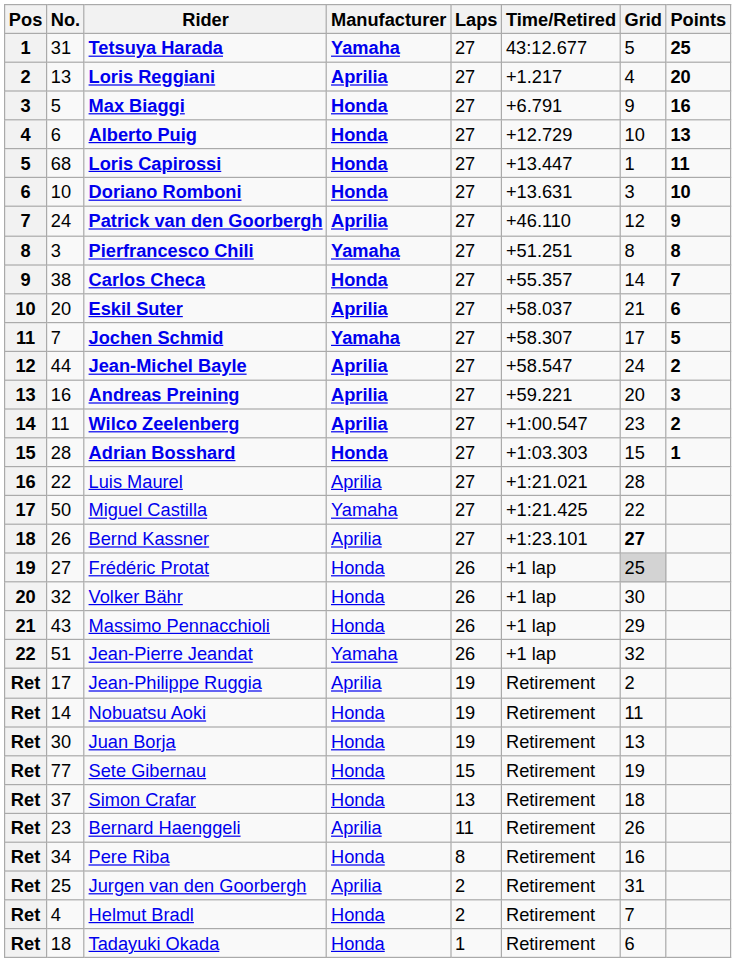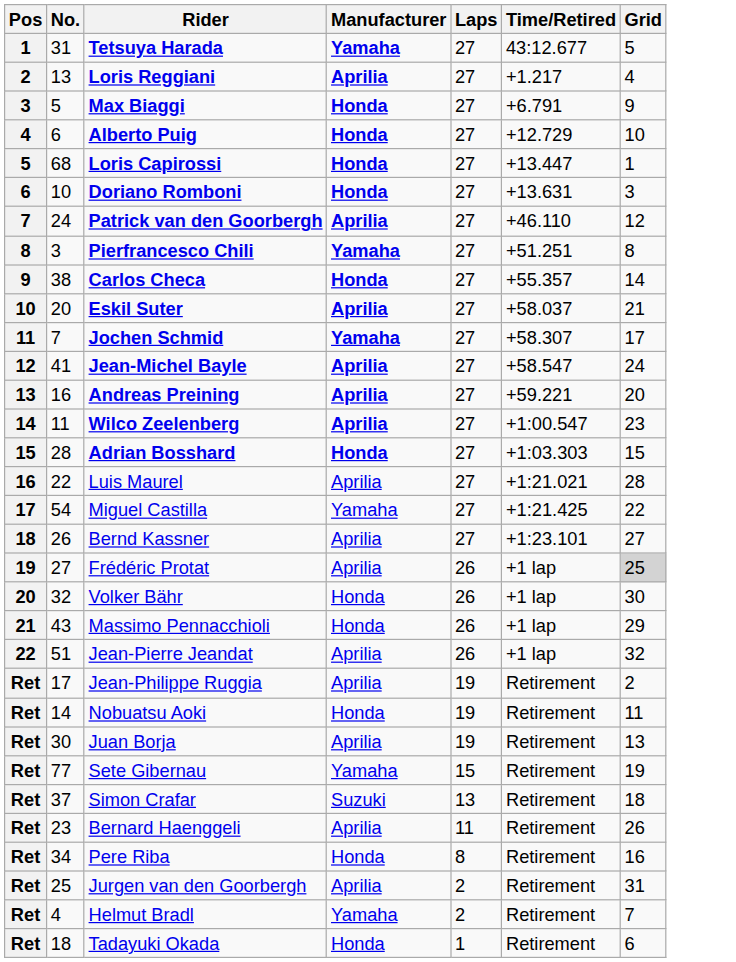- column: Points | 25 | 20 | 16 | 13 | 11 | 10 | 9 | 8 | 7 | 6 | 5 | 2 | 3 | 2 | 1
Jean-Michel Bayle | No.: 44 -> 41
Miguel Castilla | No.: 50 -> 54
Bernd Kassner | Grid: bold -> normal
Frédéric Protat | Manufacturer: Honda -> Aprilia
Jean-Pierre Jeandat | Manufacturer: Yamaha -> Aprilia
Juan Borja | Manufacturer: Honda -> Aprilia
Sete Gibernau | Manufacturer: Honda -> Yamaha
Simon Crafar | Manufacturer: Honda -> Suzuki
Helmut Bradl | Manufacturer: Honda -> Yamaha
